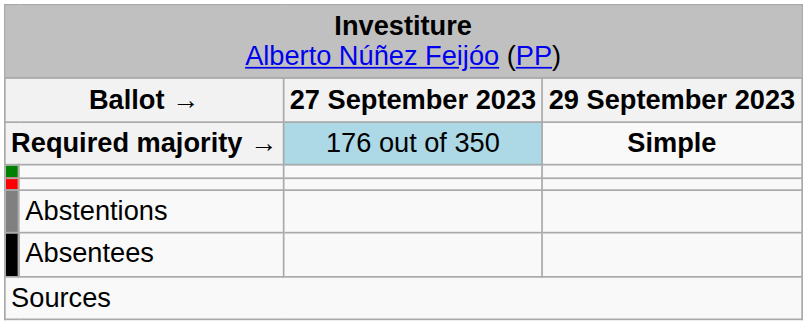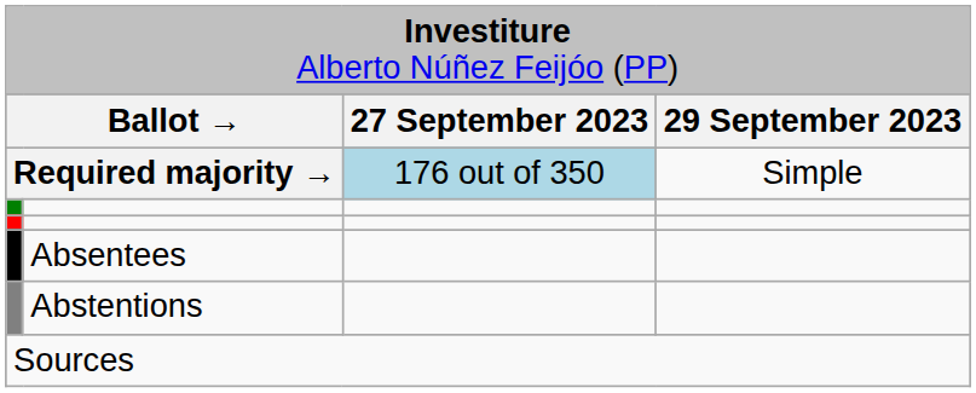Required majority → | column 4: bold -> normal
rows swapped: Abstentions <-> Absentees
